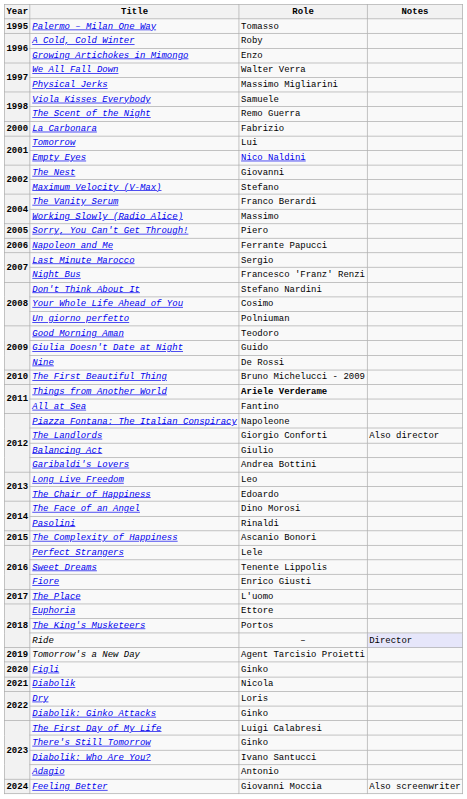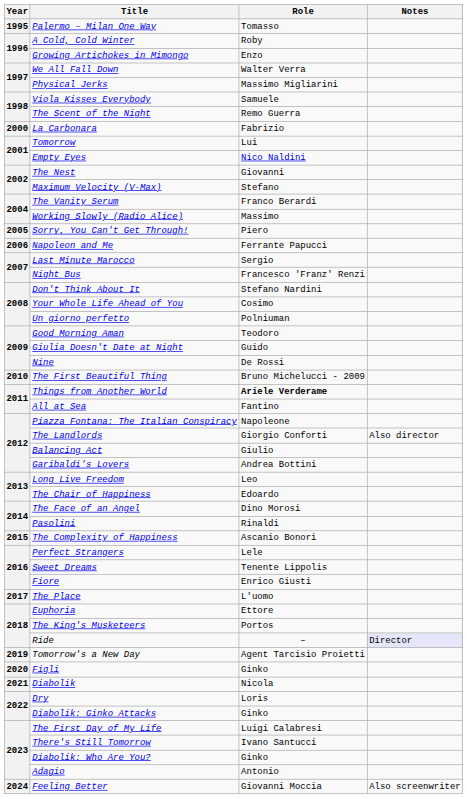There's Still Tomorrow | Role: Ginko -> Ivano Santucci
Diabolik: Who Are You? | Role: Ivano Santucci -> Ginko
